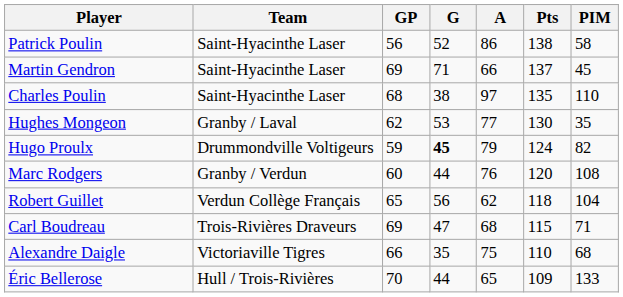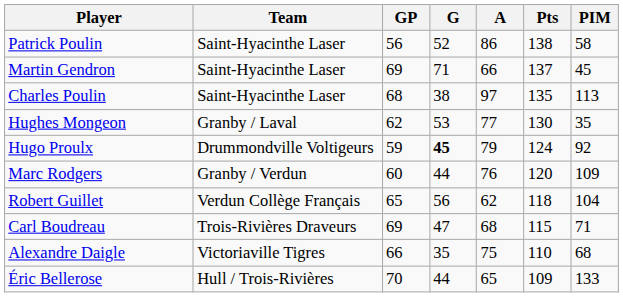Charles Poulin | PIM: 110 -> 113
Hugo Proulx | PIM: 82 -> 92
Marc Rodgers | PIM: 108 -> 109
